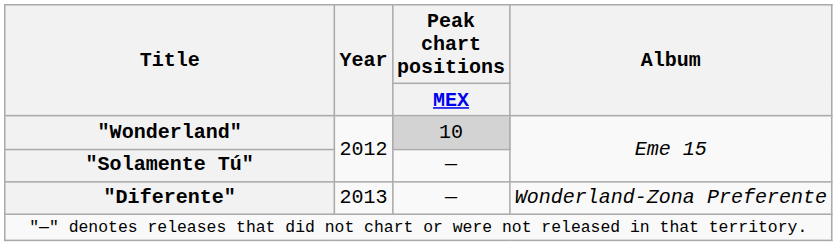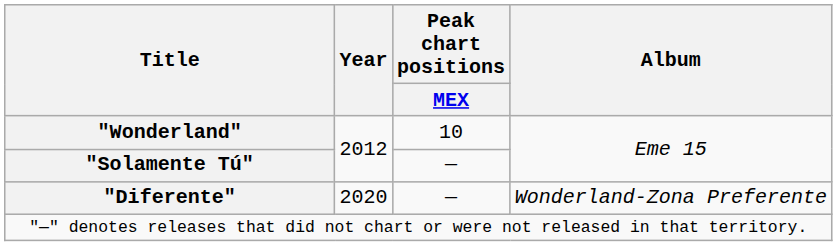"Wonderland" | Peak chart positions / MEX: lightgrey background -> no background
"Diferente" | Year: 2013 -> 2020
